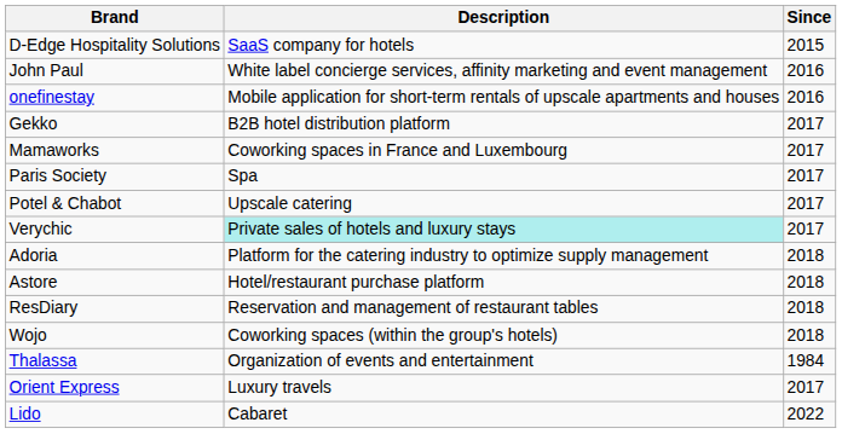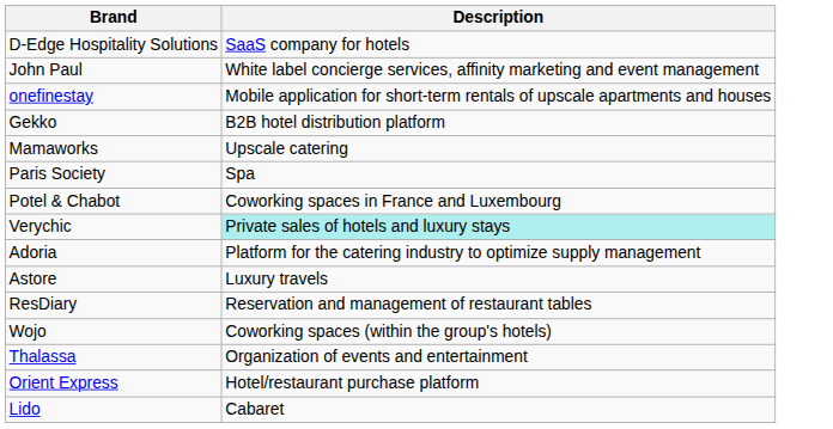- column: Since | 2015 | 2016 | 2016 | 2017 | 2017 | 2017 | 2017 | 2017 | 2018 | 2018 | 2018 | 2018 | 1984 | 2017 | 2022
Mamaworks | Description: Coworking spaces in France and Luxembourg -> Upscale catering
Potel & Chabot | Description: Upscale catering -> Coworking spaces in France and Luxembourg
Astore | Description: Hotel/restaurant purchase platform -> Luxury travels
Orient Express | Description: Luxury travels -> Hotel/restaurant purchase platform
